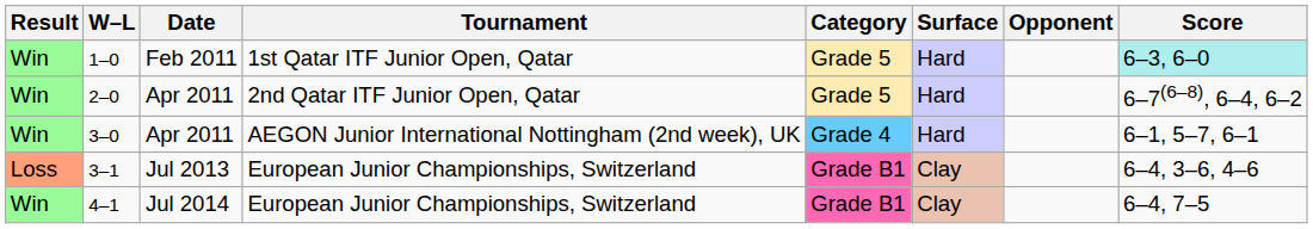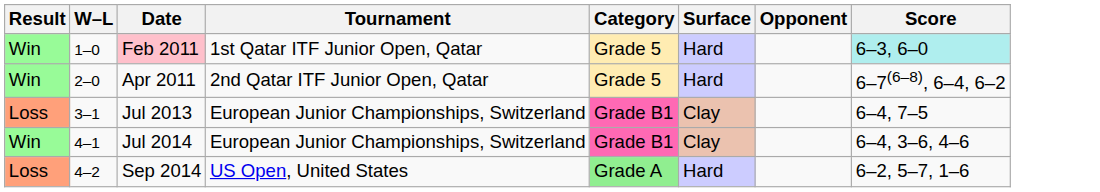1–0 | Date: no background -> pink background
- row: Win | 3–0 | Apr 2011 | AEGON Junior International Nottingham (2nd week), UK | Grade 4 | Hard | 6–1, 5–7, 6–1
3–1 | Score: 6–4, 3–6, 4–6 -> 6–4, 7–5
4–1 | Score: 6–4, 7–5 -> 6–4, 3–6, 4–6
+ row: Loss | 4–2 | Sep 2014 | US Open, United States | Grade A | Hard | 6–2, 5–7, 1–6
